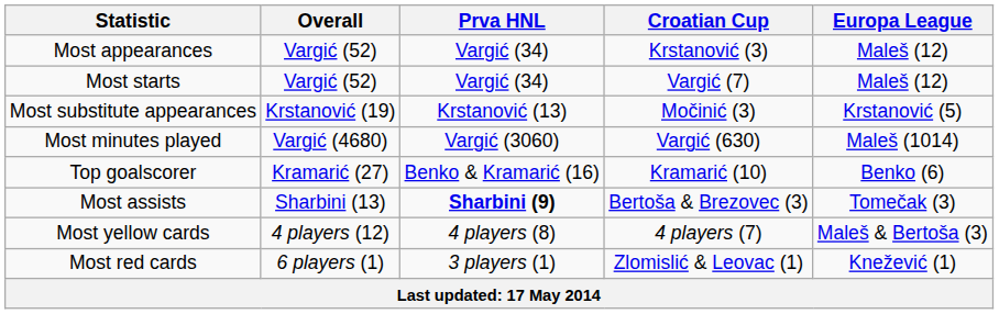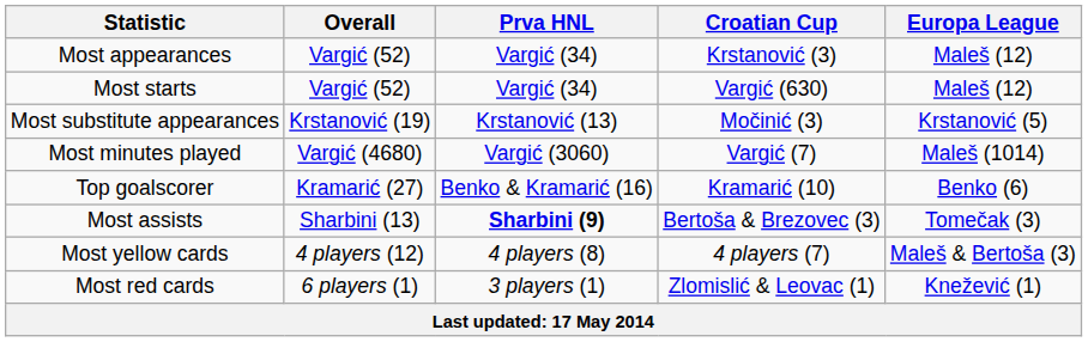Most starts | Croatian Cup: Vargić (7) -> Vargić (630)
Most minutes played | Croatian Cup: Vargić (630) -> Vargić (7)
